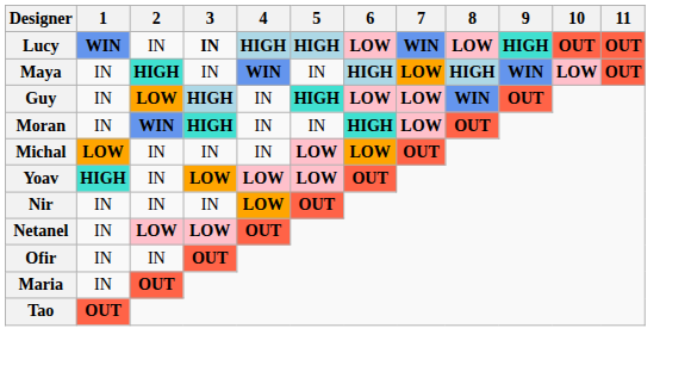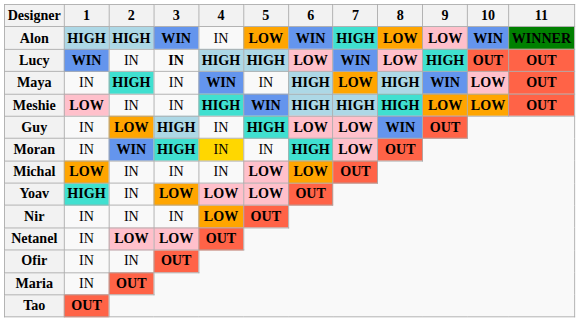+ row: Alon | HIGH | HIGH | WIN | IN | LOW | WIN | HIGH | LOW | LOW | WIN | WINNER
+ row: Meshie | LOW | IN | IN | HIGH | WIN | HIGH | HIGH | HIGH | LOW | LOW | OUT
Moran | 4: no background -> gold background
